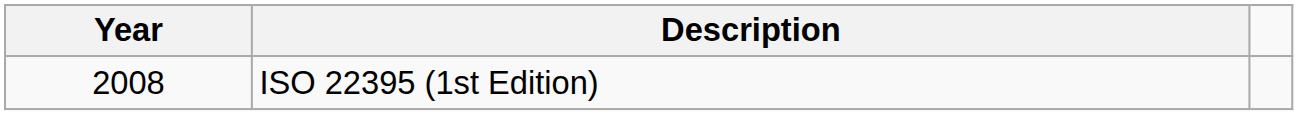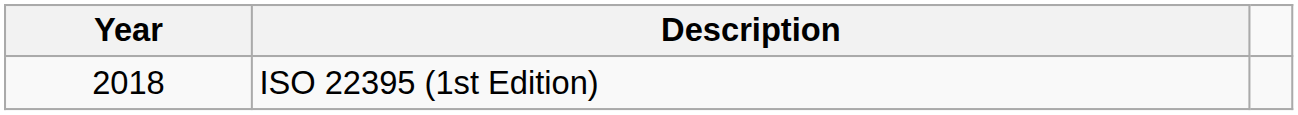ISO 22395 (1st Edition) | Year: 2008 -> 2018
